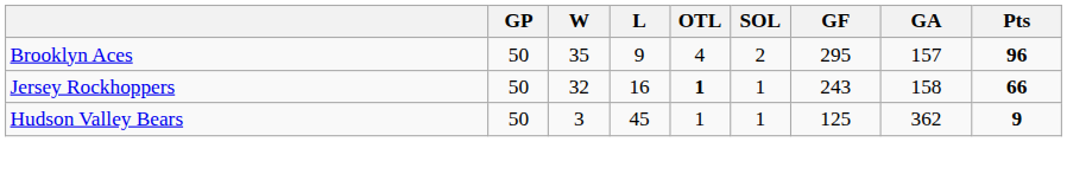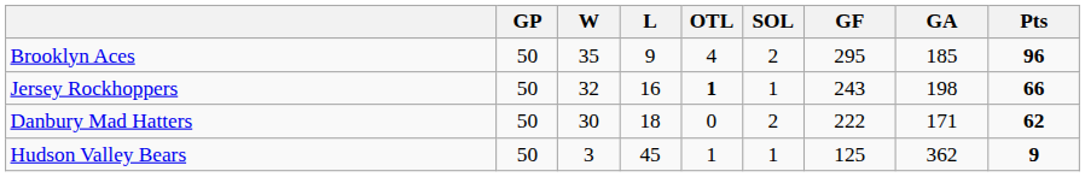Brooklyn Aces | GA: 157 -> 185
Jersey Rockhoppers | GA: 158 -> 198
+ row: Danbury Mad Hatters | 50 | 30 | 18 | 0 | 2 | 222 | 171 | 62
